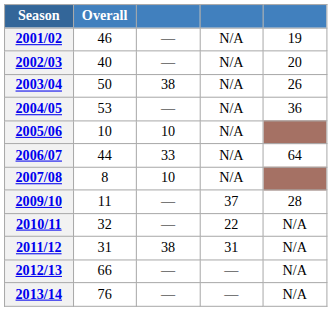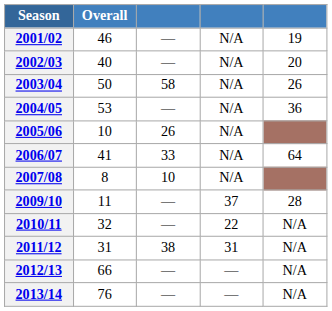2003/04 | column 3: 38 -> 58
2005/06 | column 3: 10 -> 26
2006/07 | Overall: 44 -> 41
